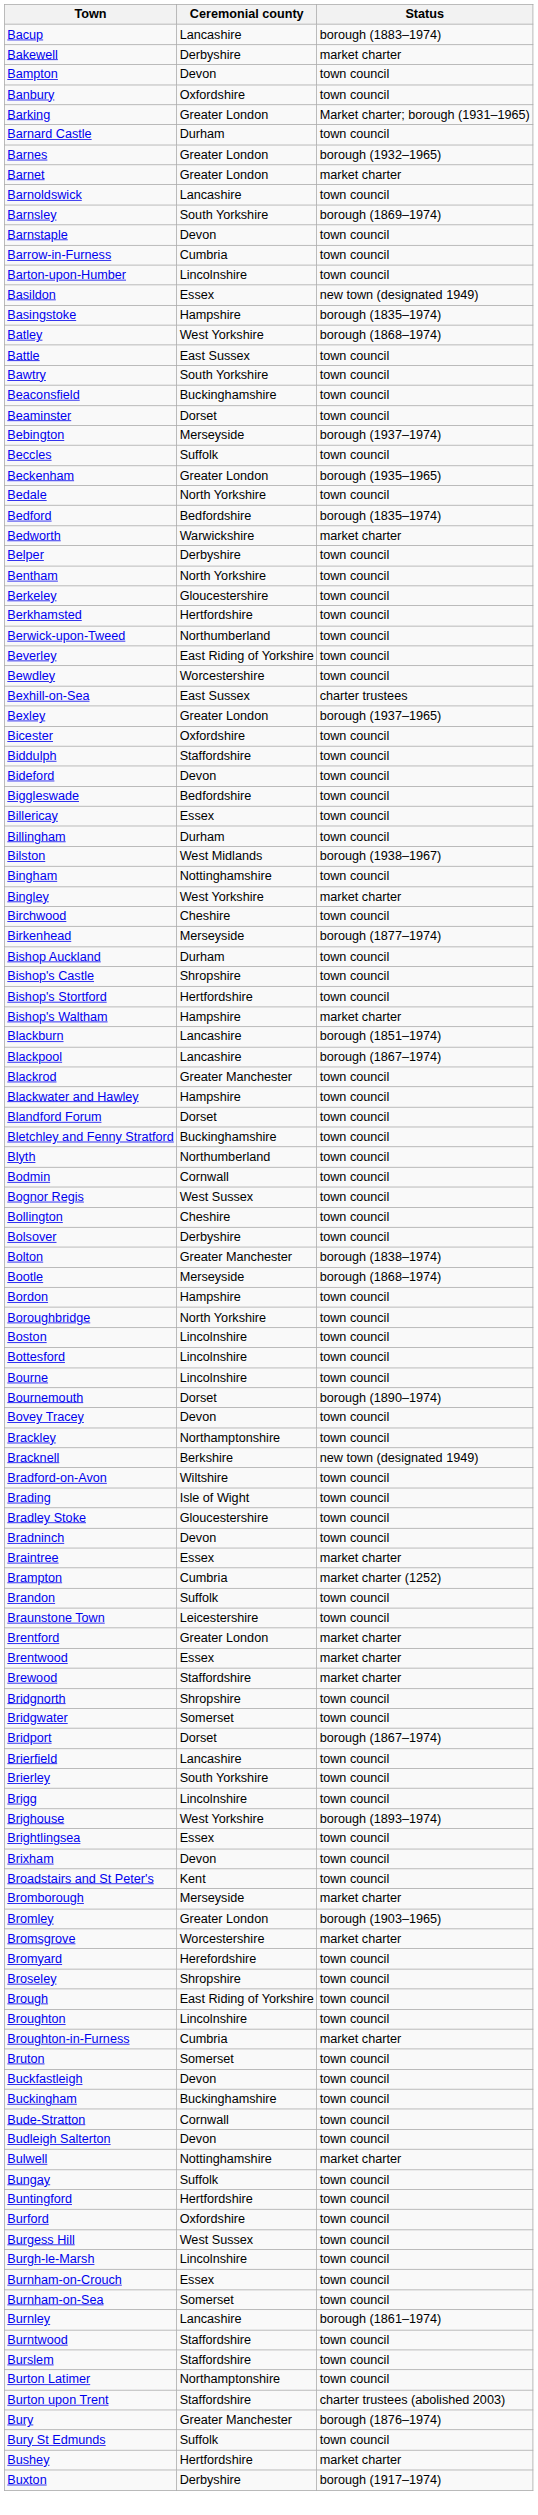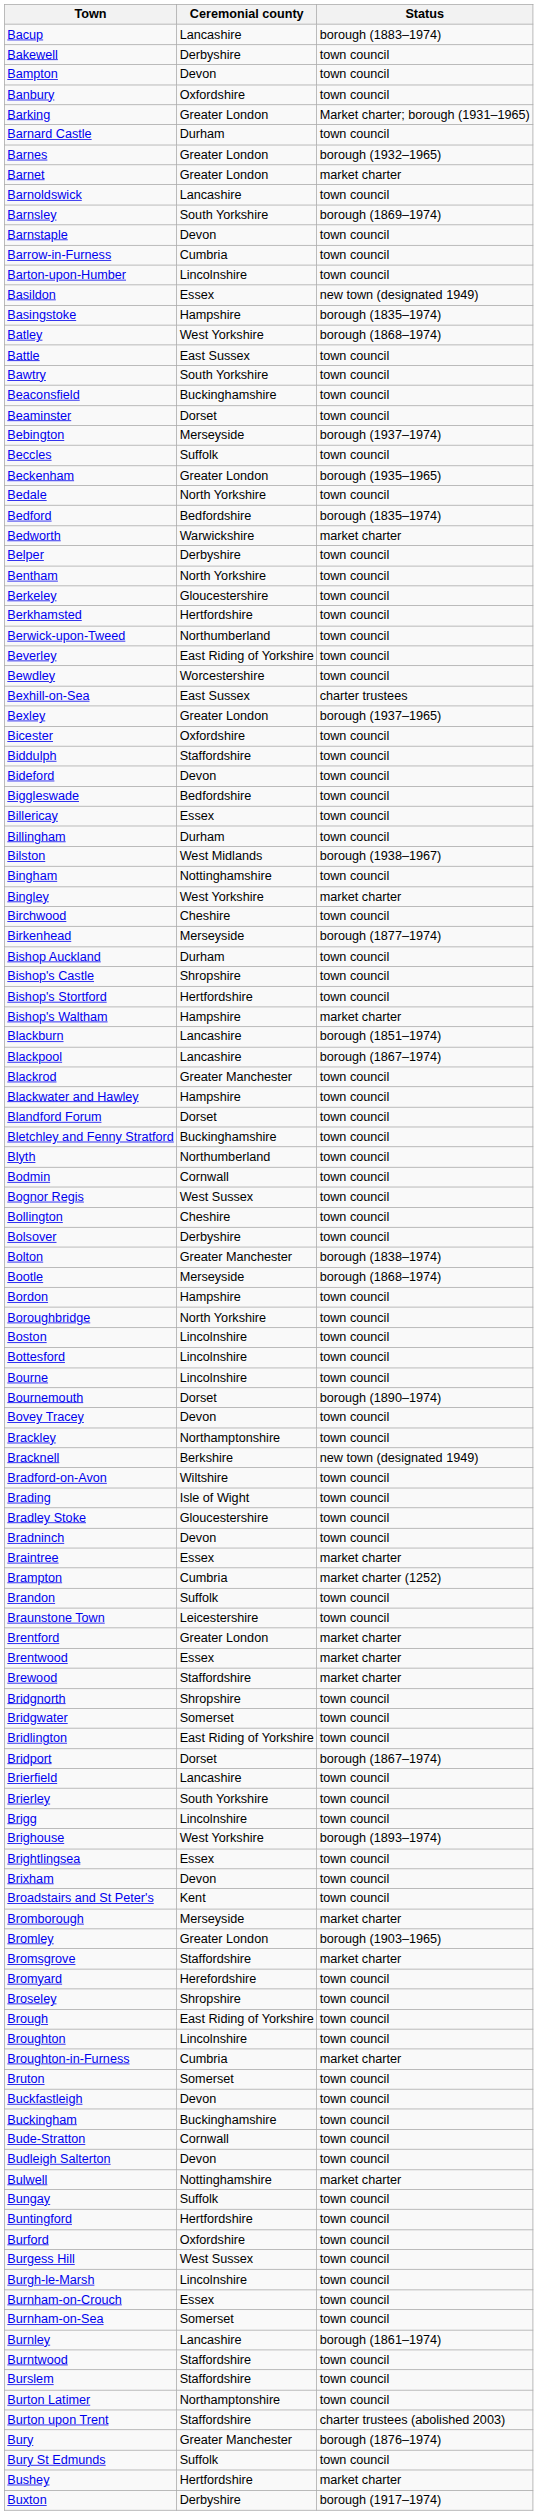Bakewell | Status: market charter -> town council
+ row: Bridlington | East Riding of Yorkshire | town council
Bromsgrove | Ceremonial county: Worcestershire -> Staffordshire
